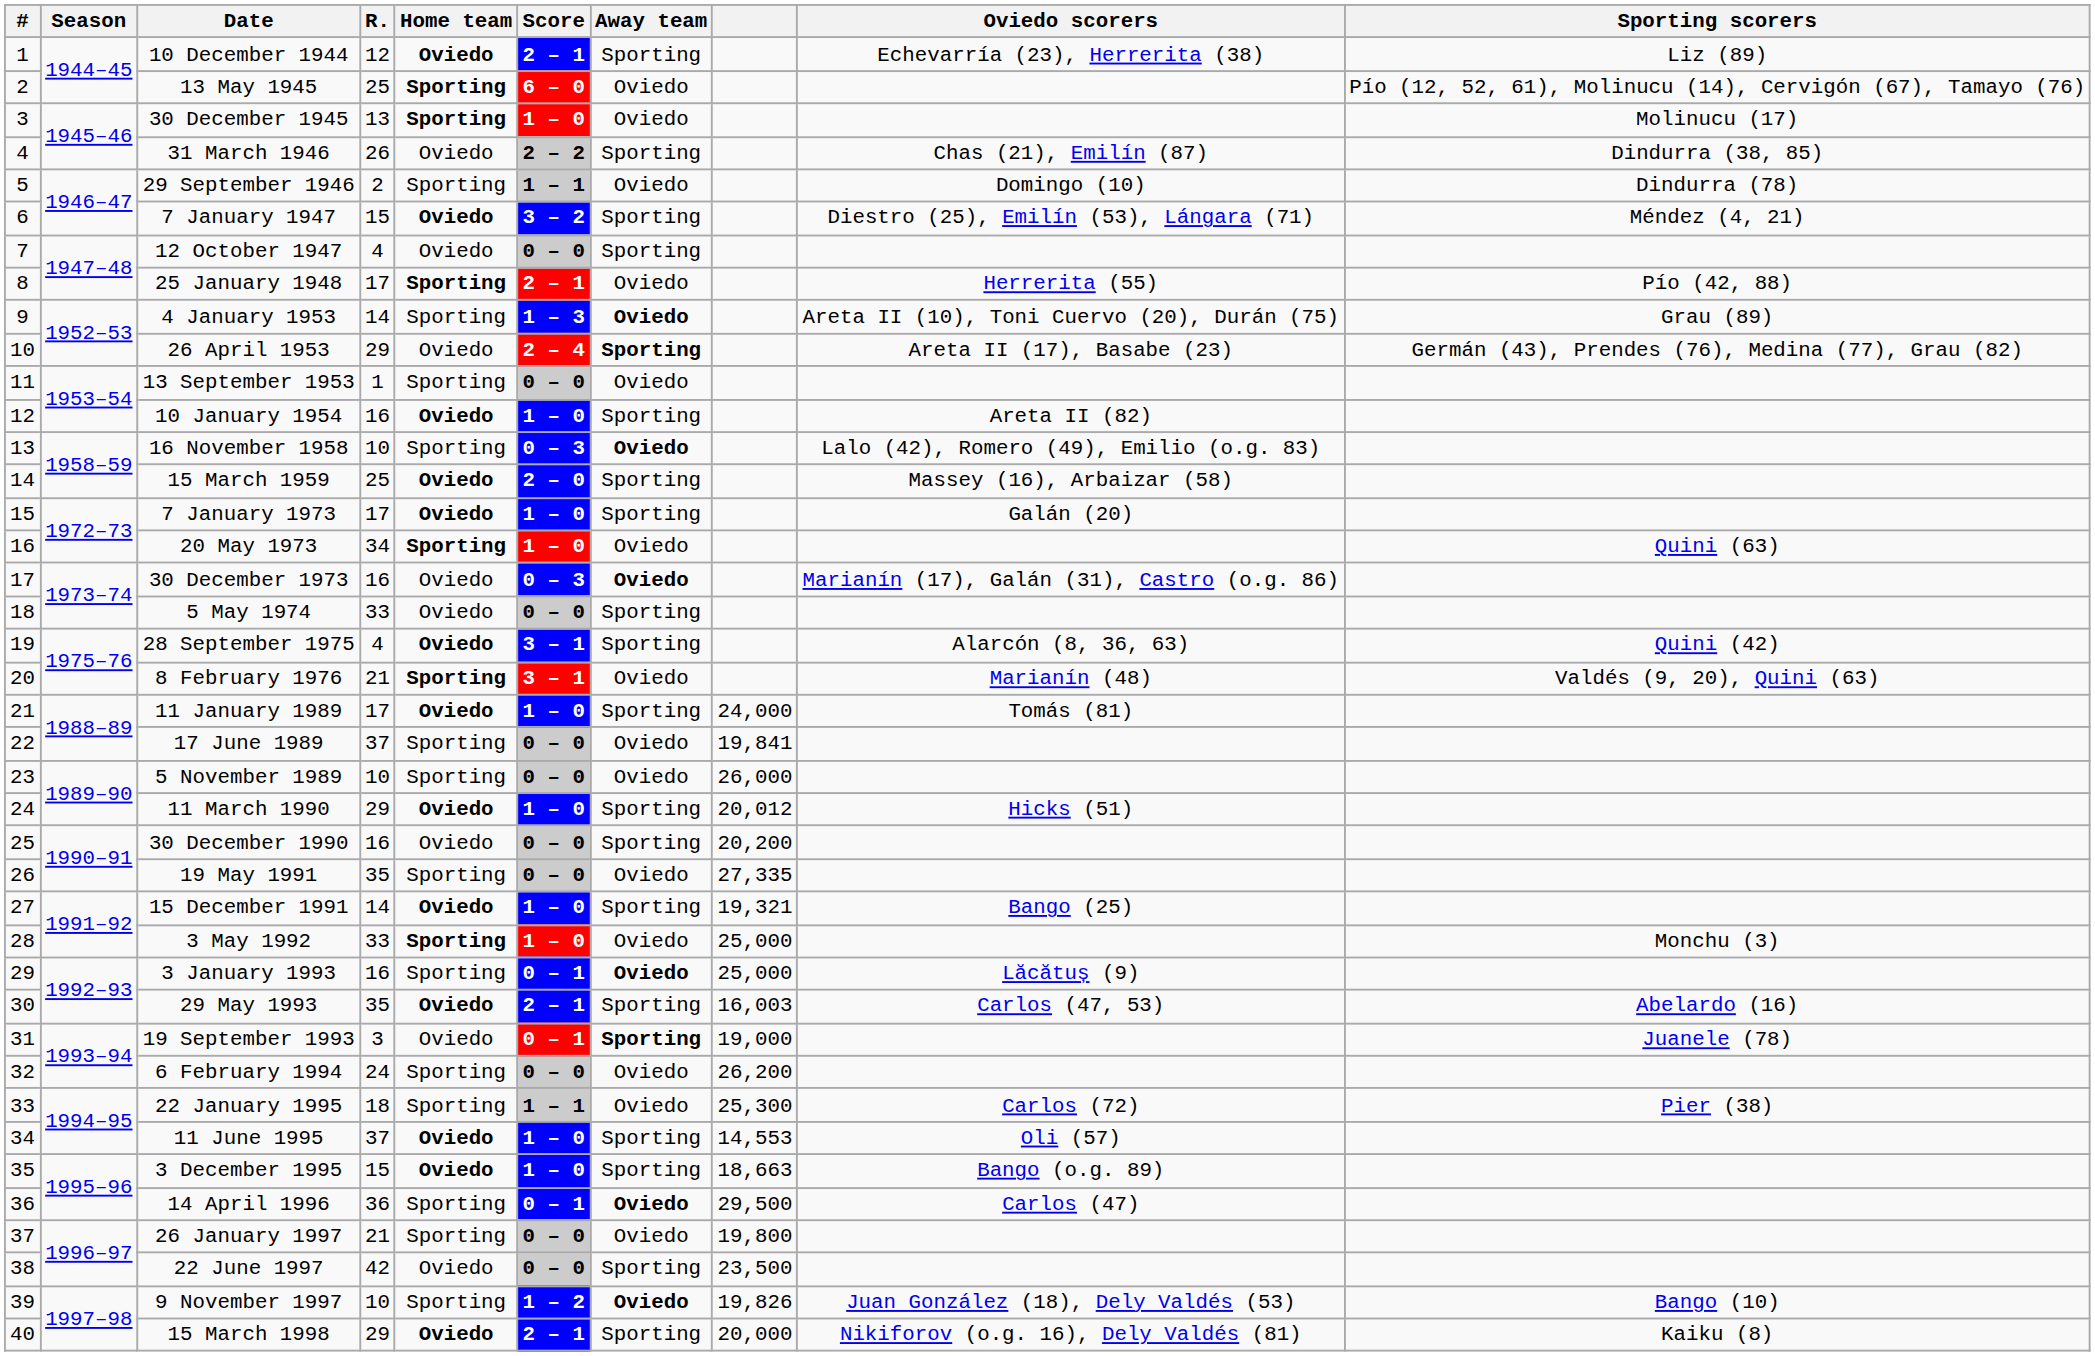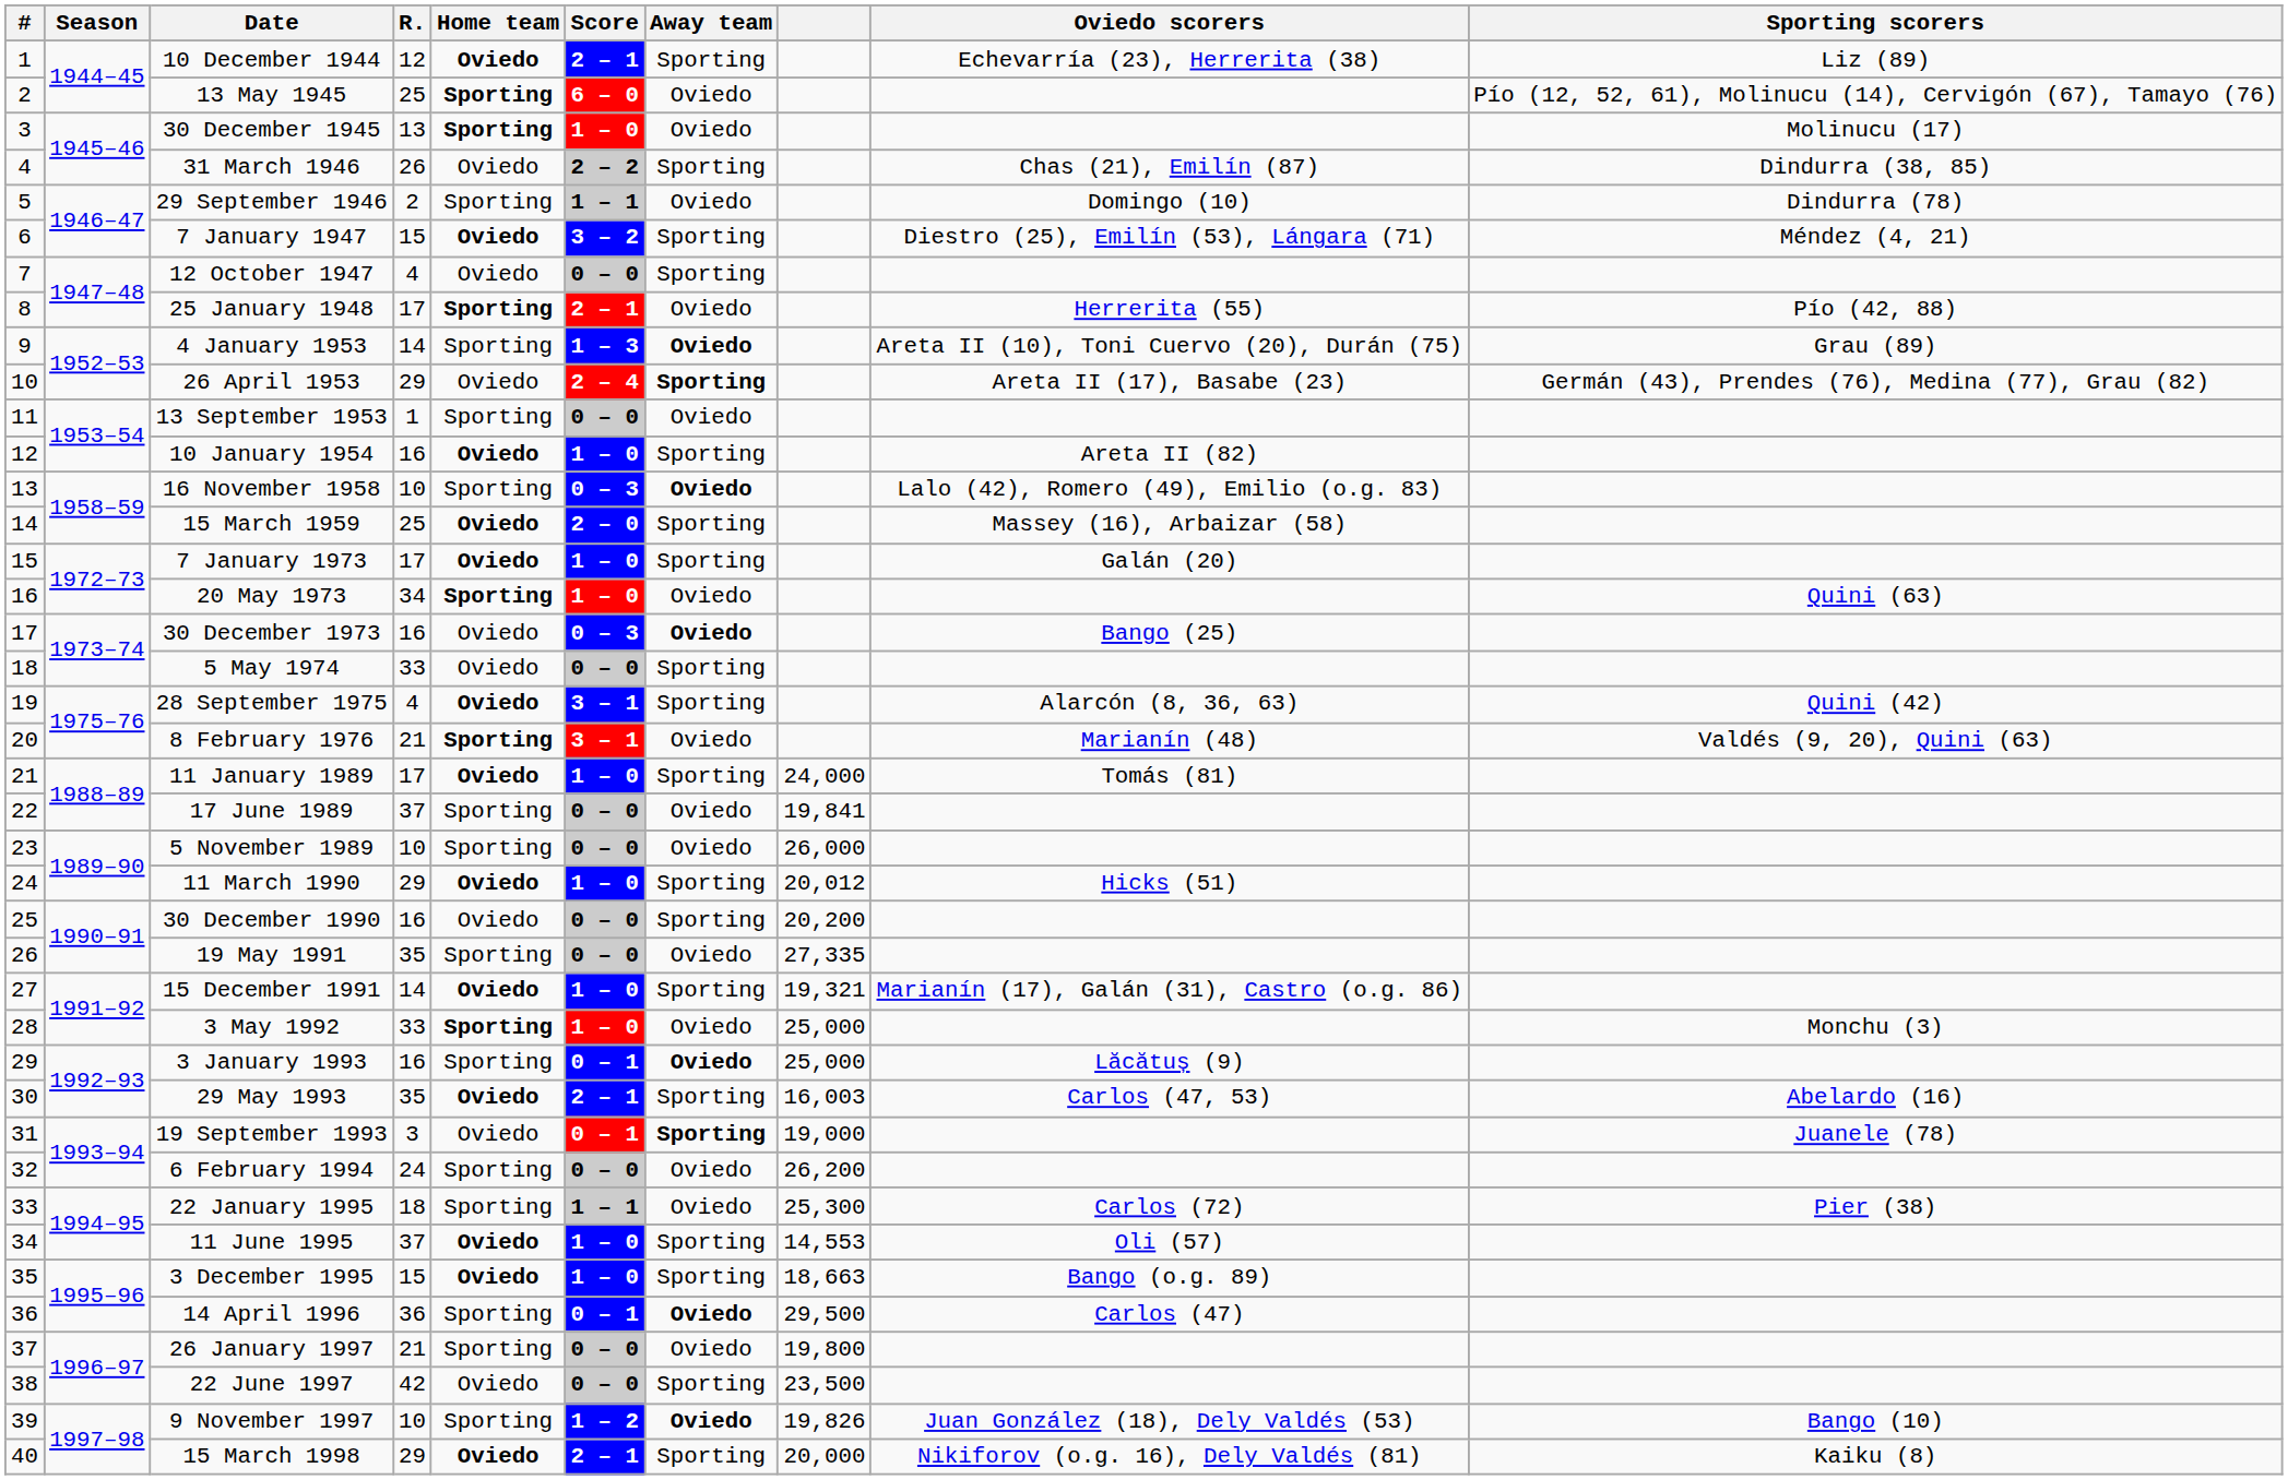30 December 1973 | Oviedo scorers: Marianín (17), Galán (31), Castro (o.g. 86) -> Bango (25)
15 December 1991 | Oviedo scorers: Bango (25) -> Marianín (17), Galán (31), Castro (o.g. 86)
